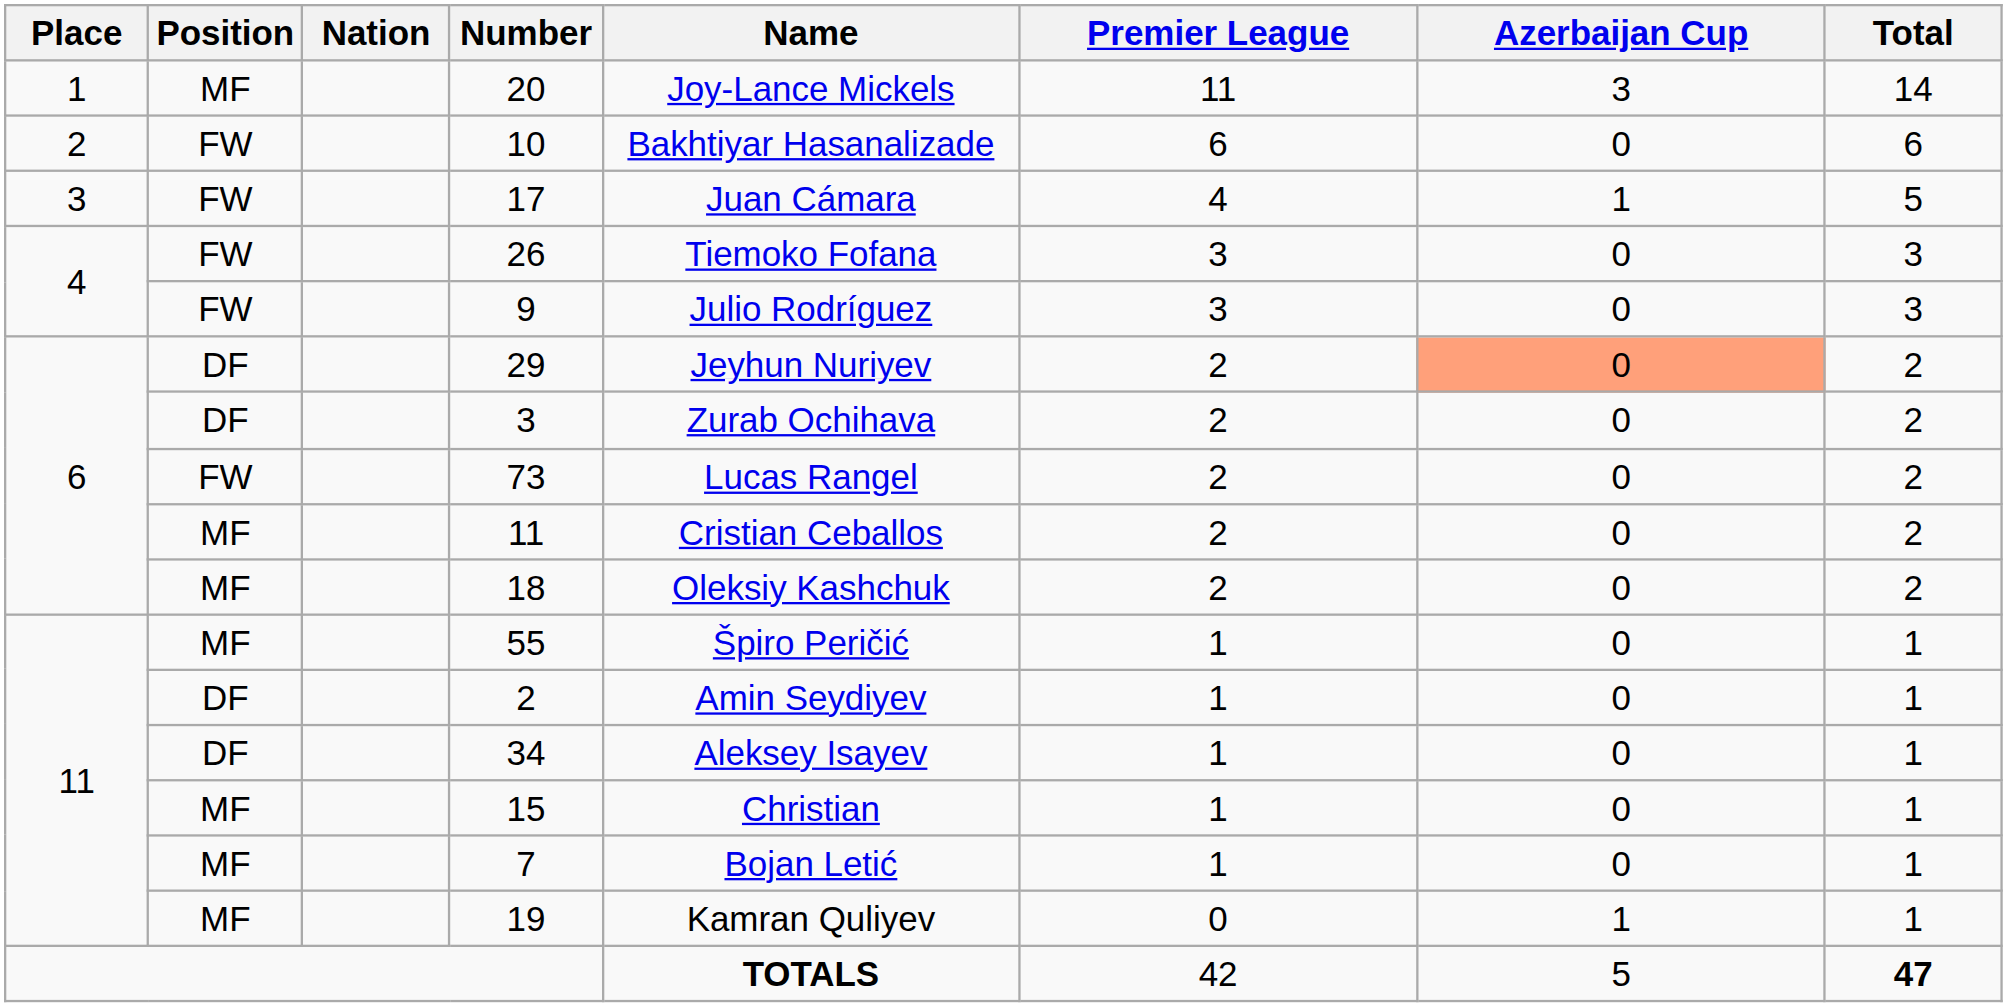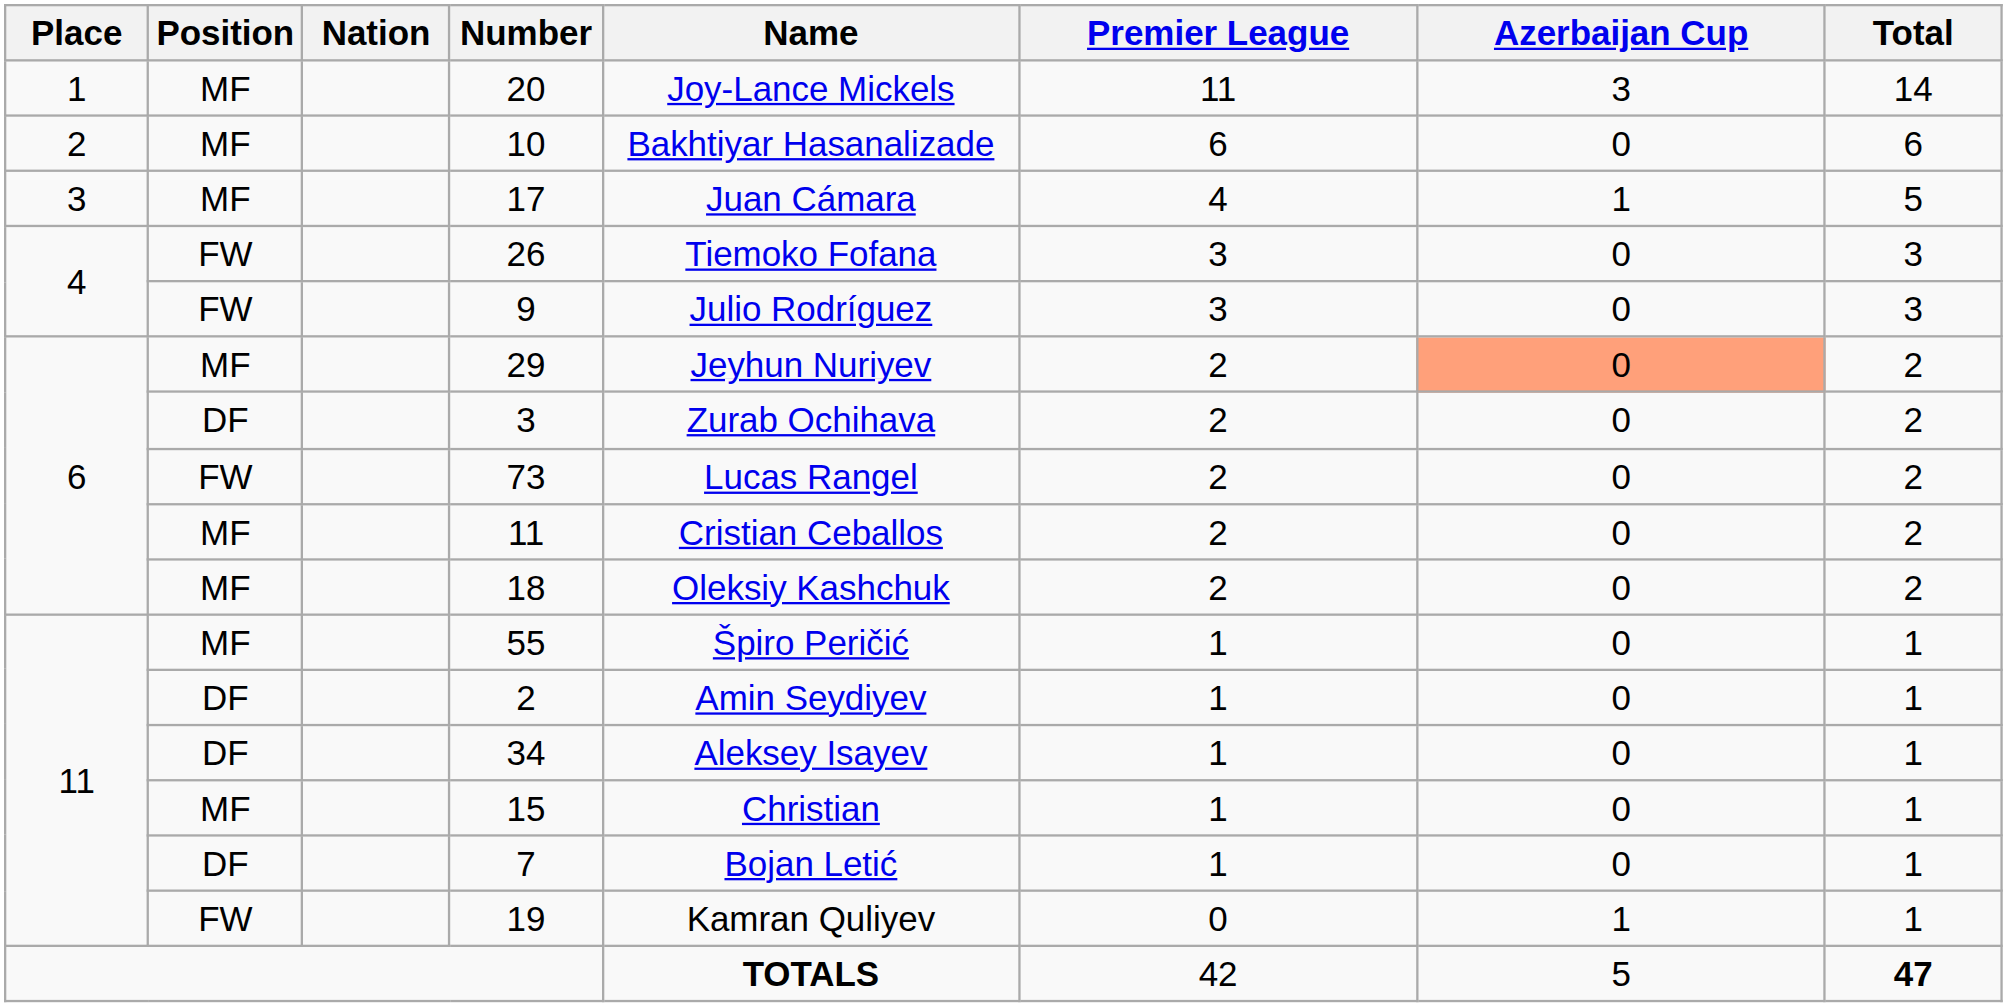10 | Position: FW -> MF
17 | Position: FW -> MF
29 | Position: DF -> MF
7 | Position: MF -> DF
19 | Position: MF -> FW
